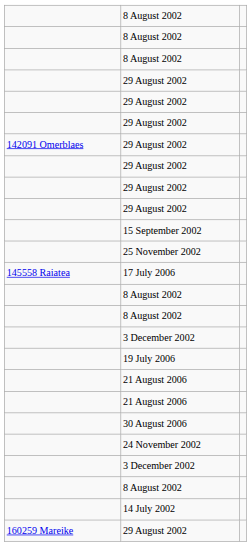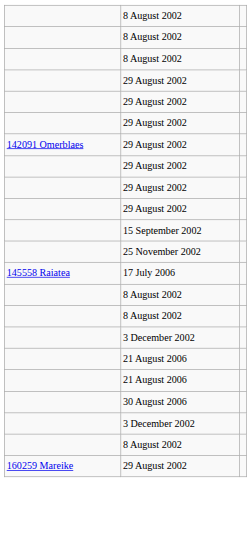- row: 19 July 2006
- row: 24 November 2002
- row: 14 July 2002
